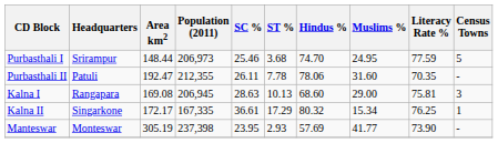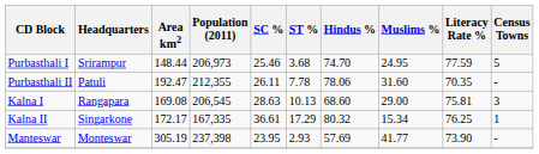Kalna I | Population (2011): 206,945 -> 206,545
